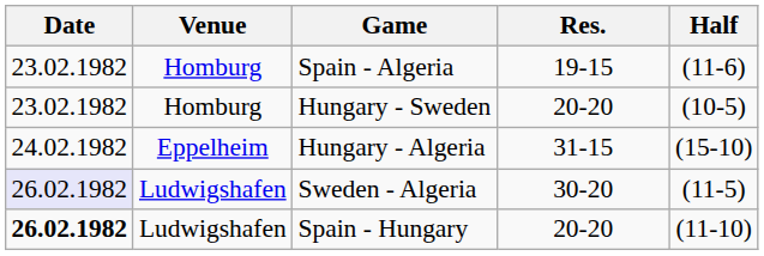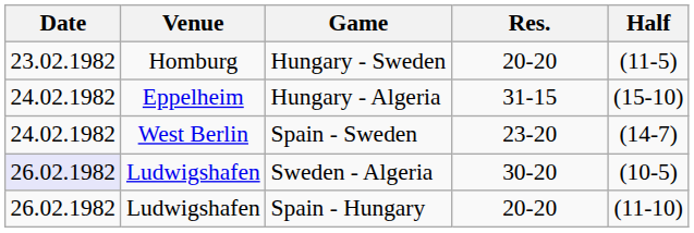- row: 23.02.1982 | Homburg | Spain - Algeria | 19-15 | (11-6)
Hungary - Sweden | Half: (10-5) -> (11-5)
+ row: 24.02.1982 | West Berlin | Spain - Sweden | 23-20 | (14-7)
Sweden - Algeria | Half: (11-5) -> (10-5)
Spain - Hungary | Date: bold -> normal
